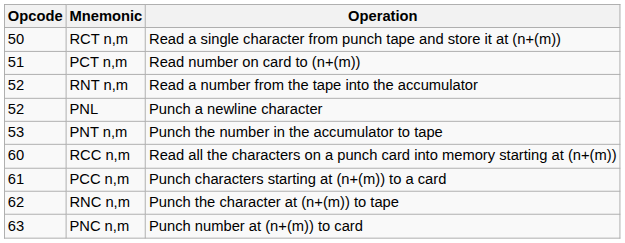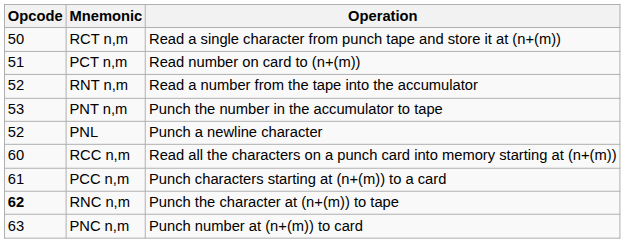rows swapped: PNT n,m <-> PNL
RNC n,m | Opcode: normal -> bold
